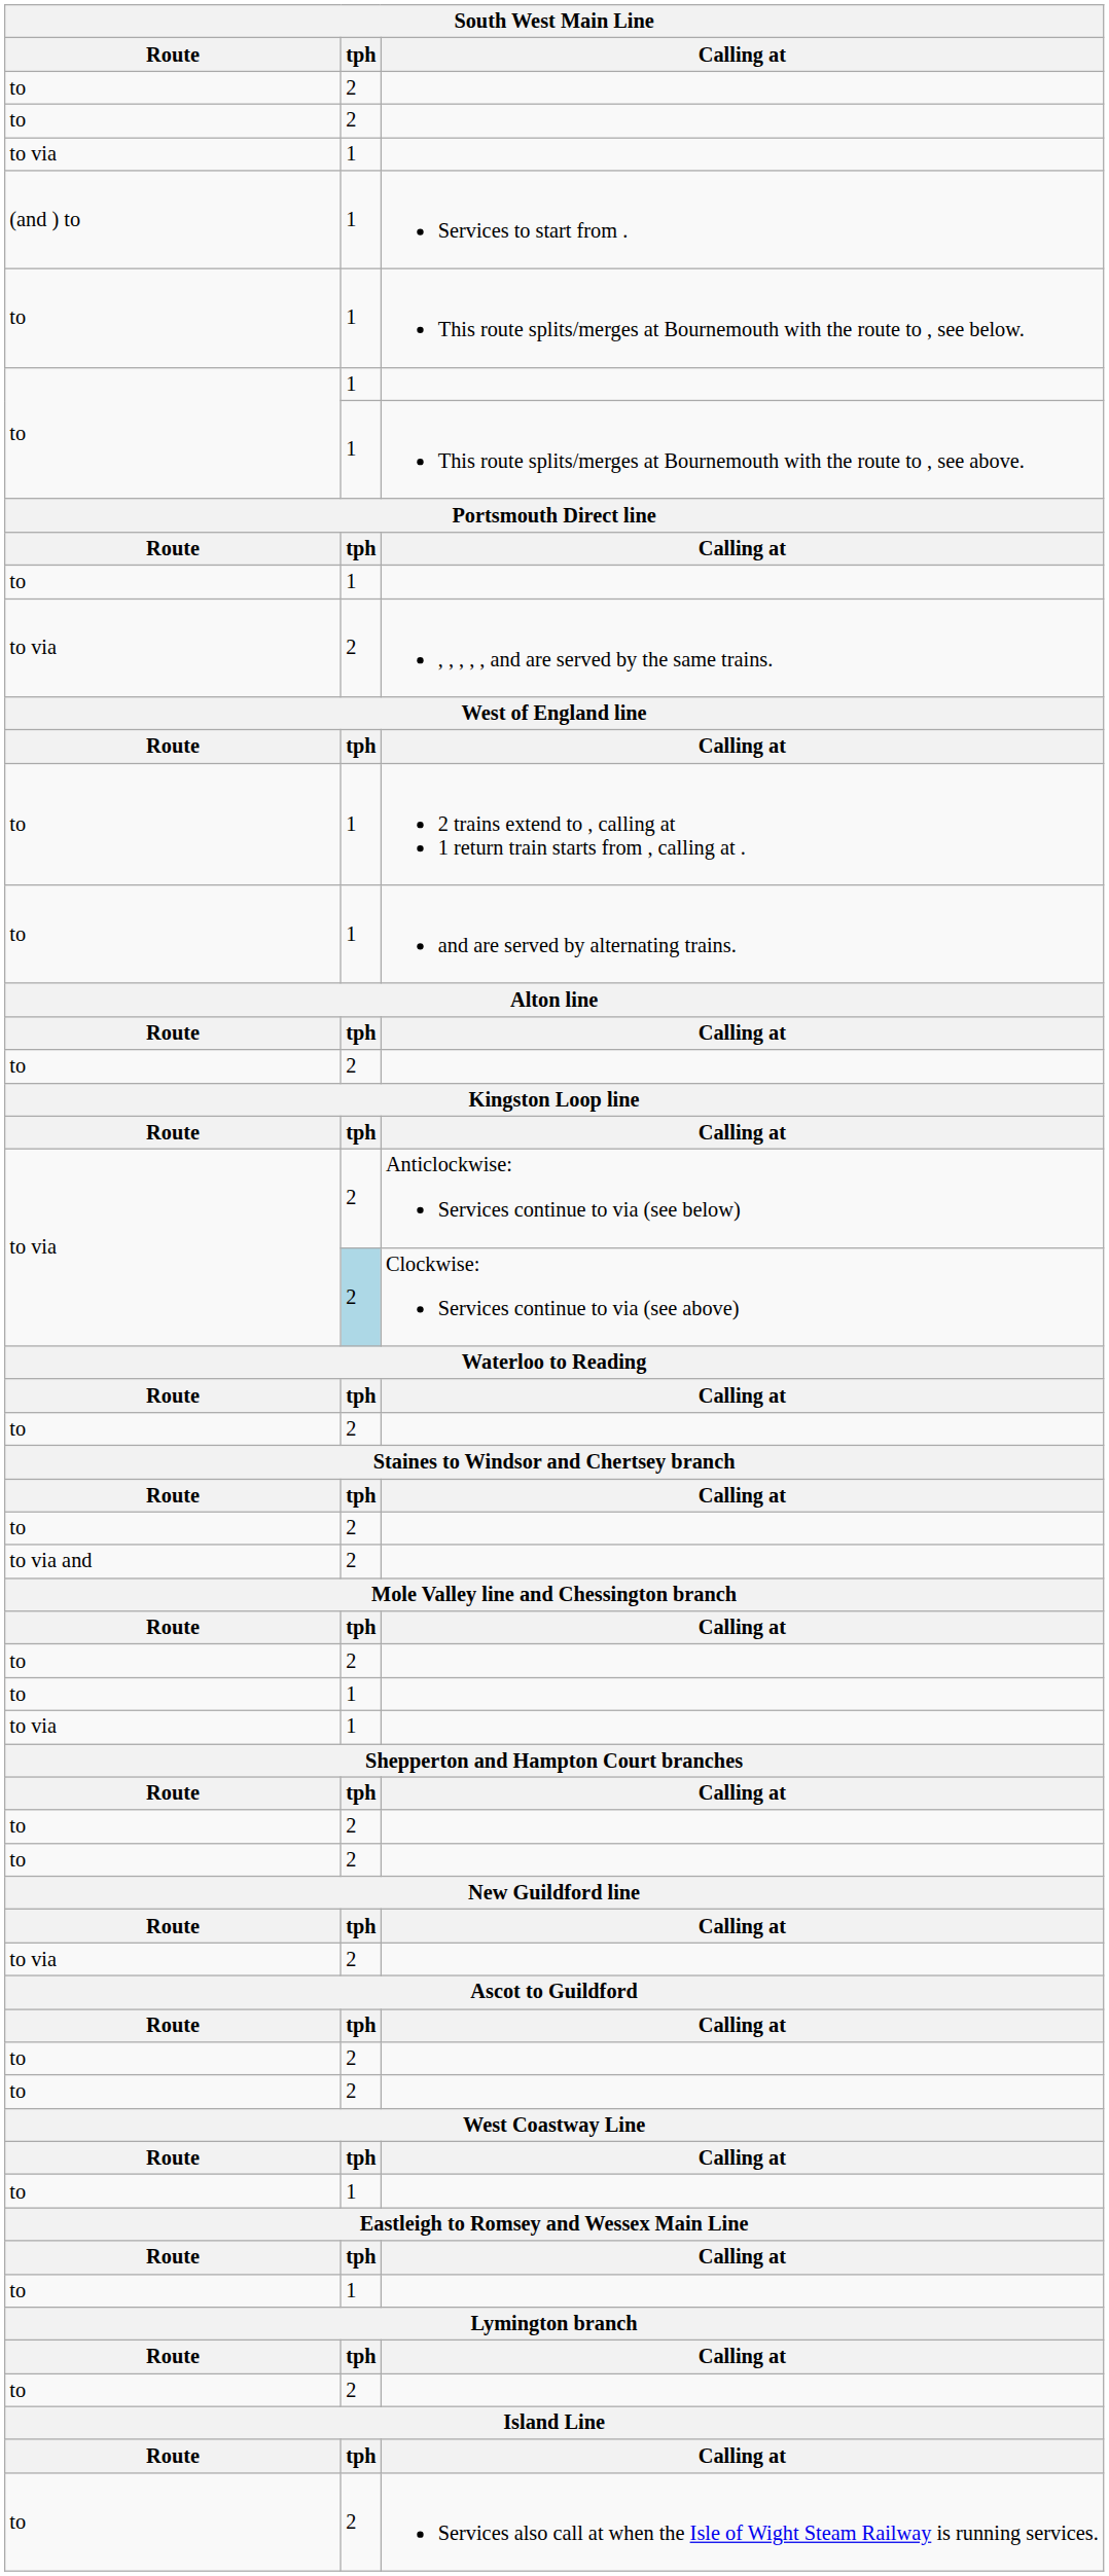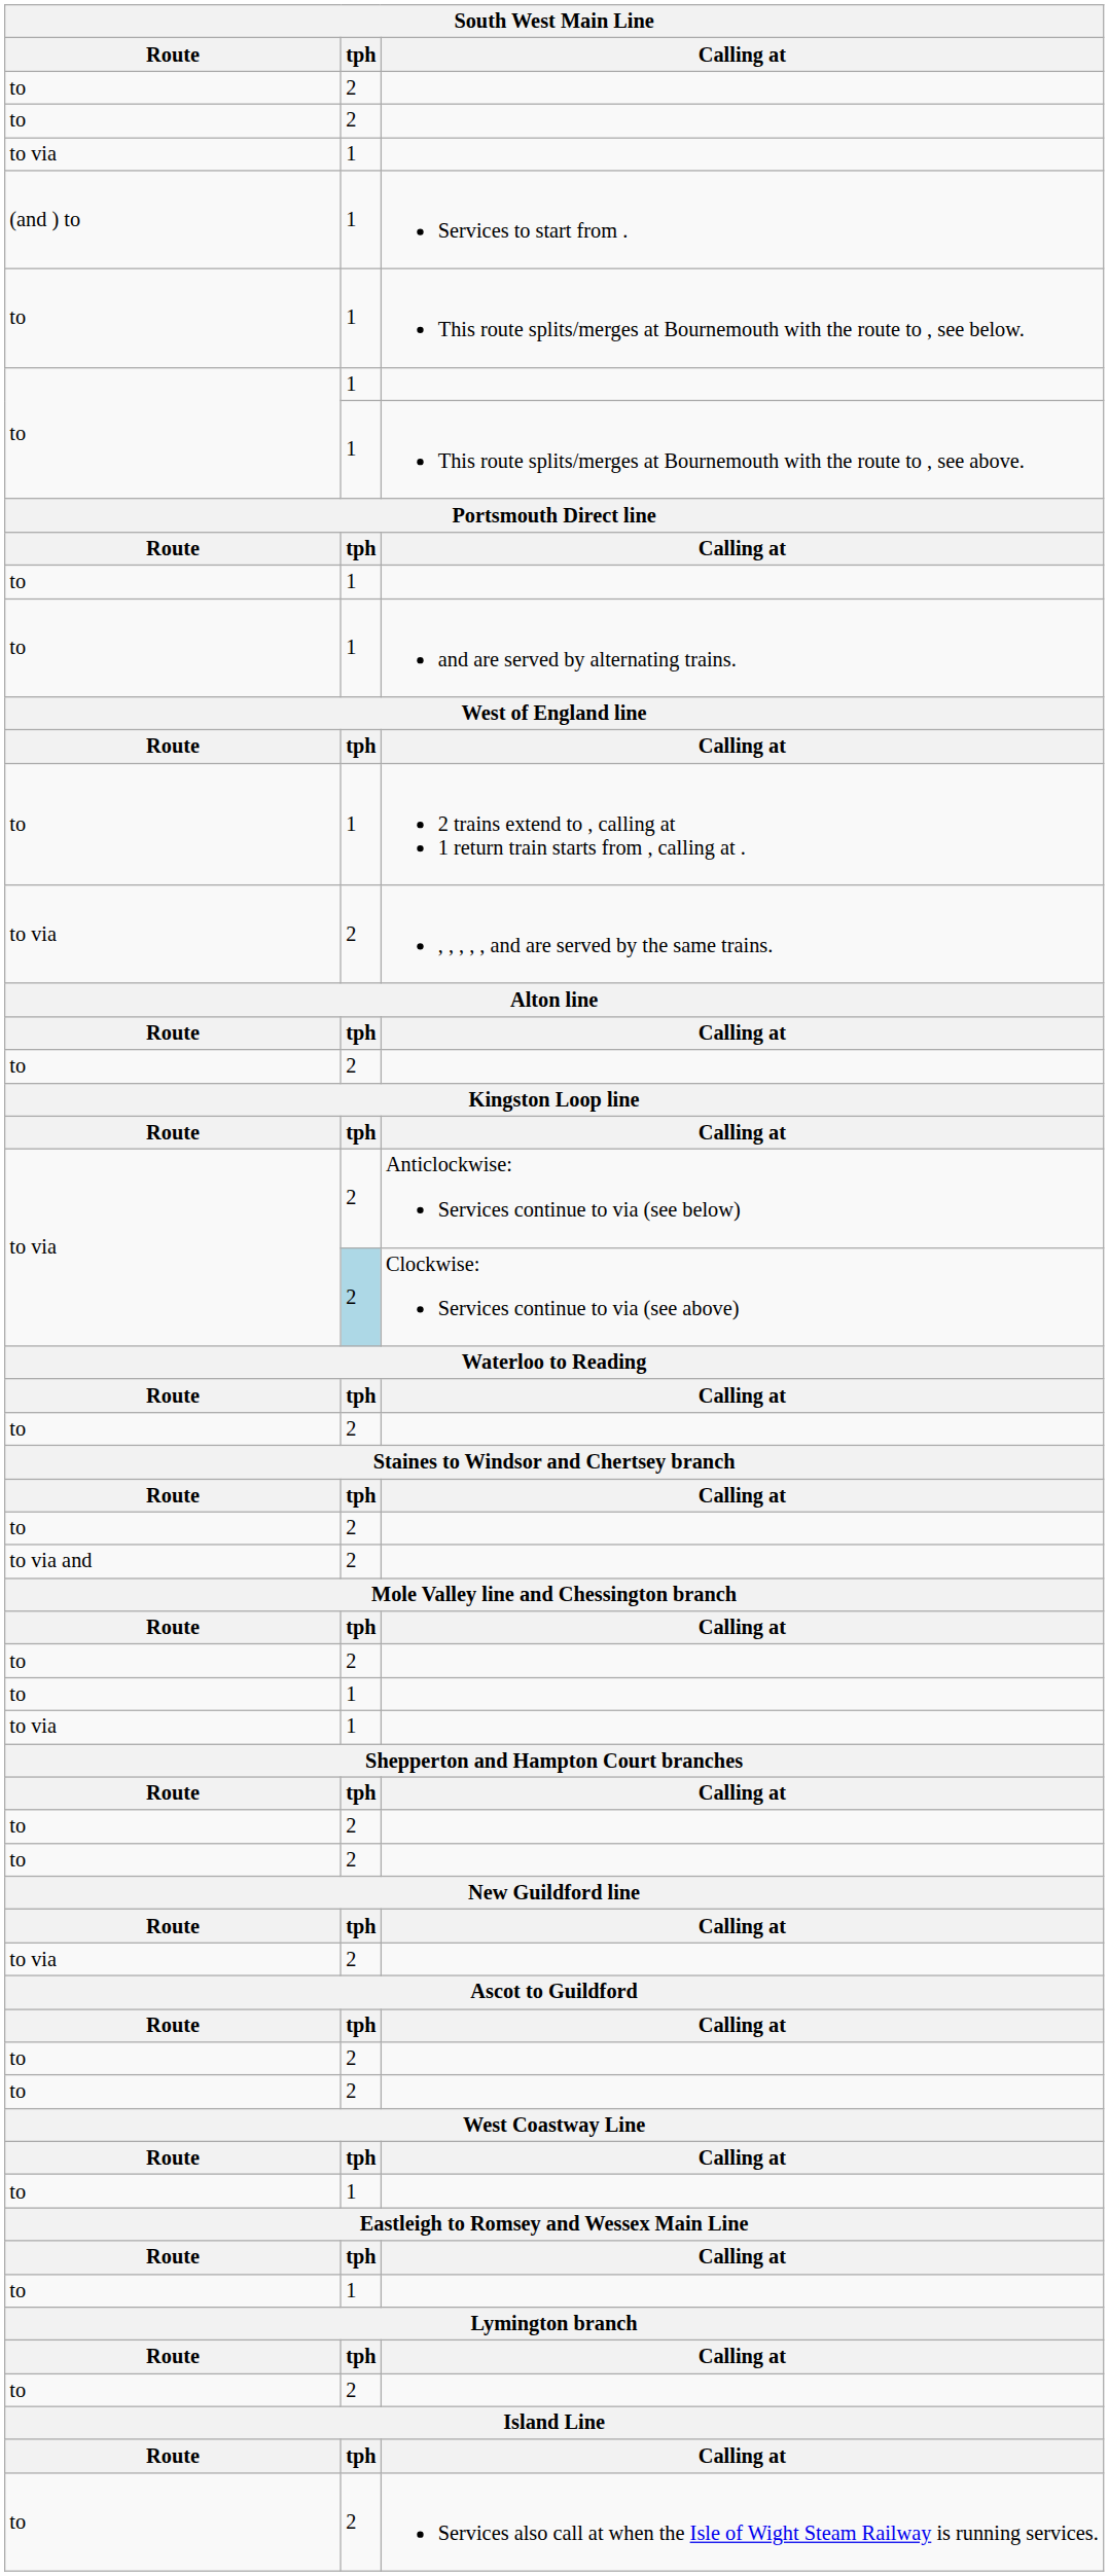rows swapped: , , , , , and are served by the same trains. <-> and are served by alternating trains.
